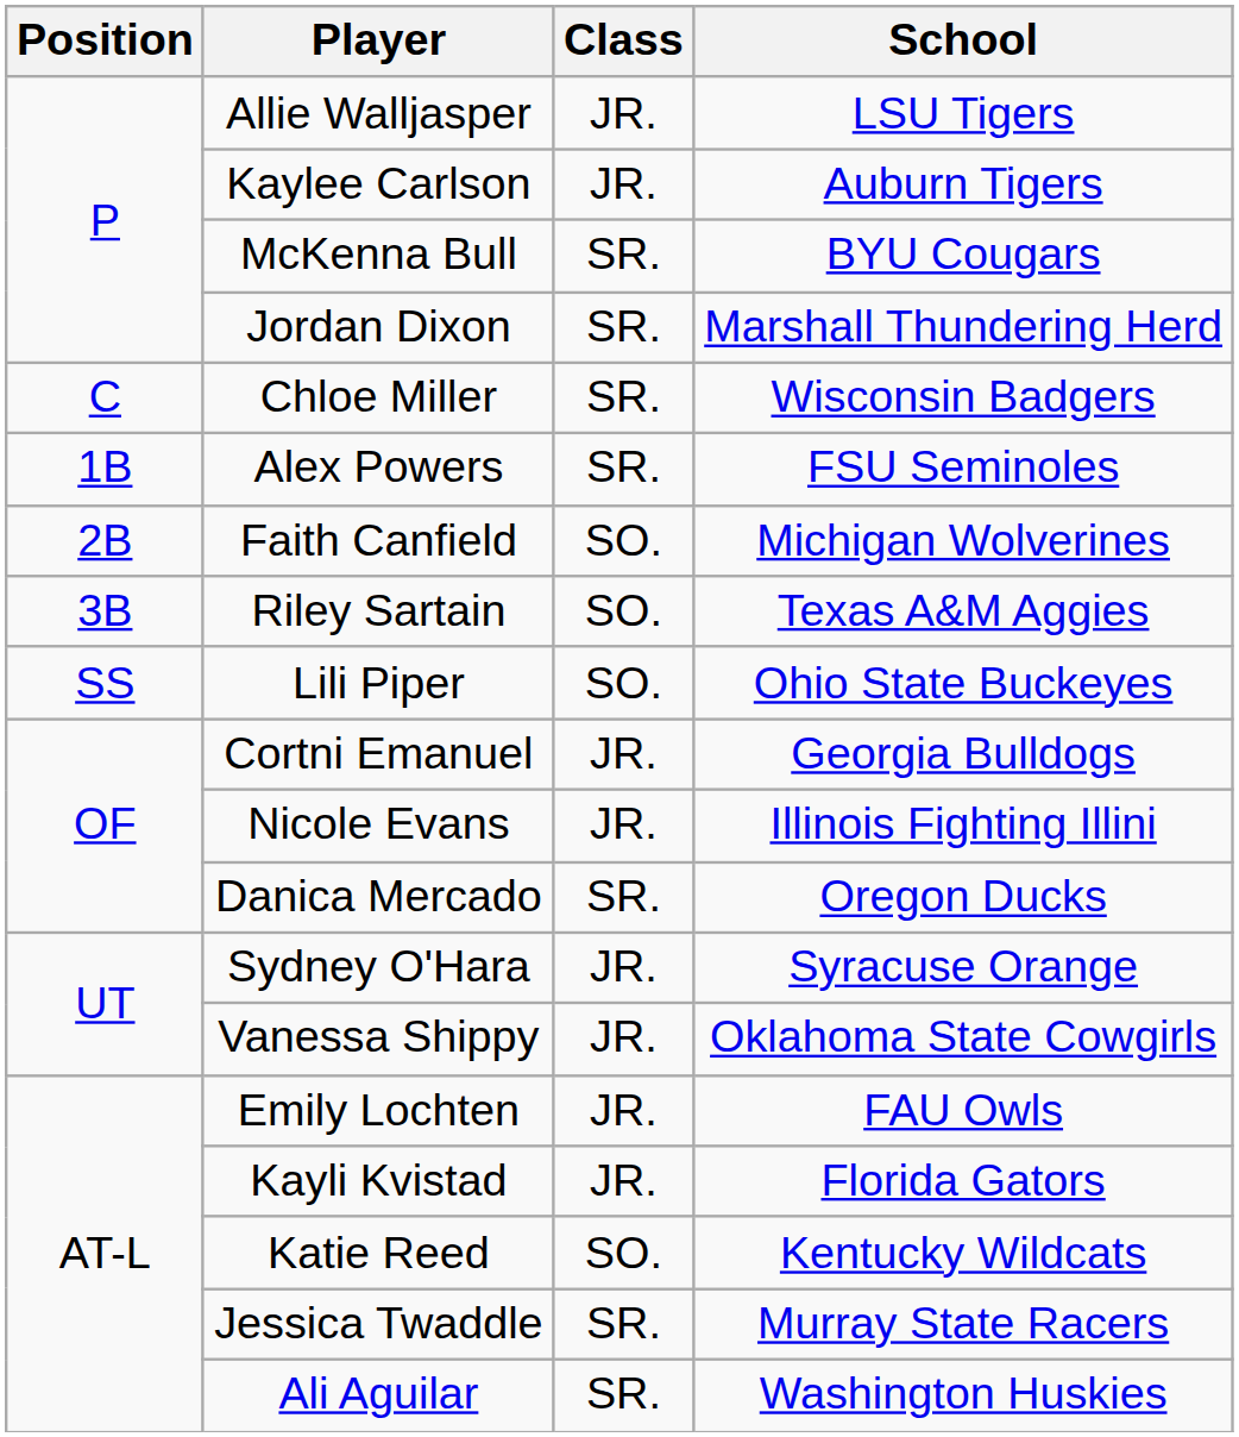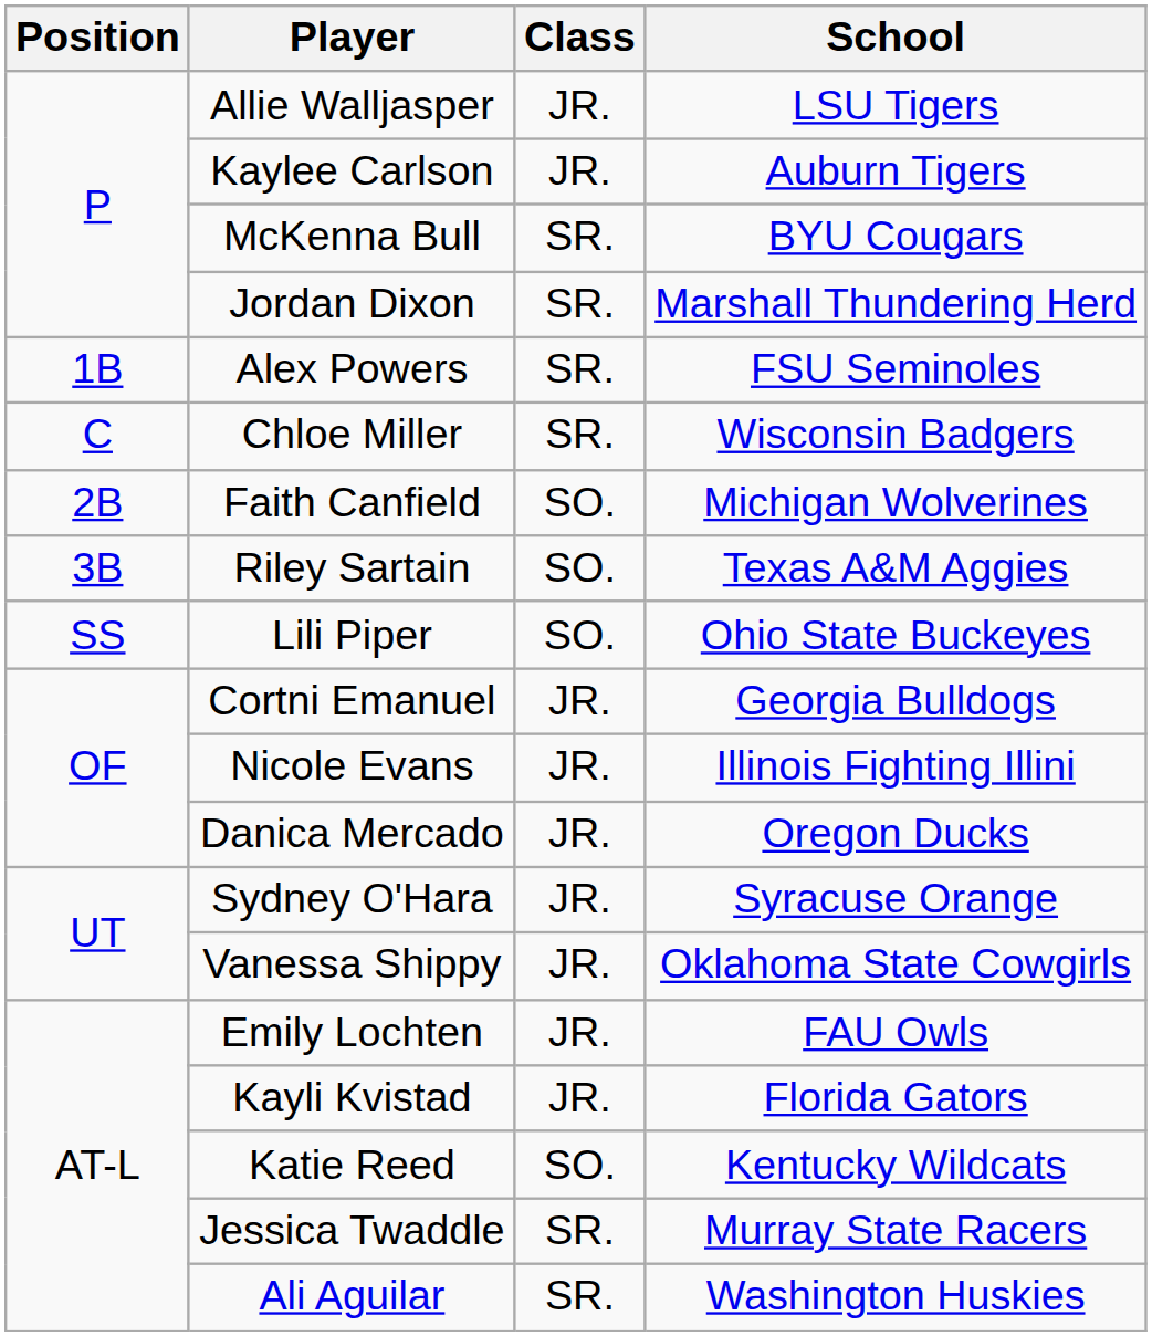rows swapped: Chloe Miller <-> Alex Powers
Danica Mercado | Class: SR. -> JR.
